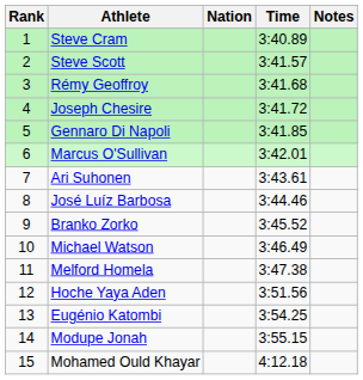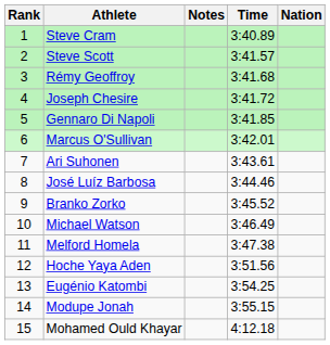columns swapped: Nation <-> Notes
